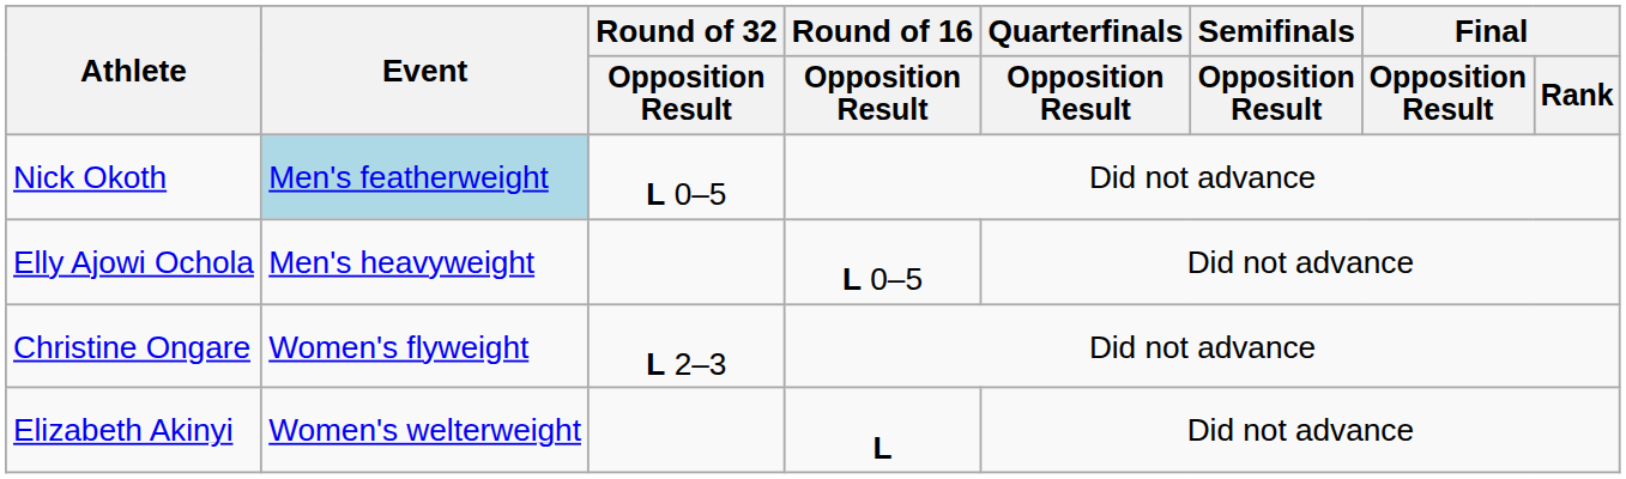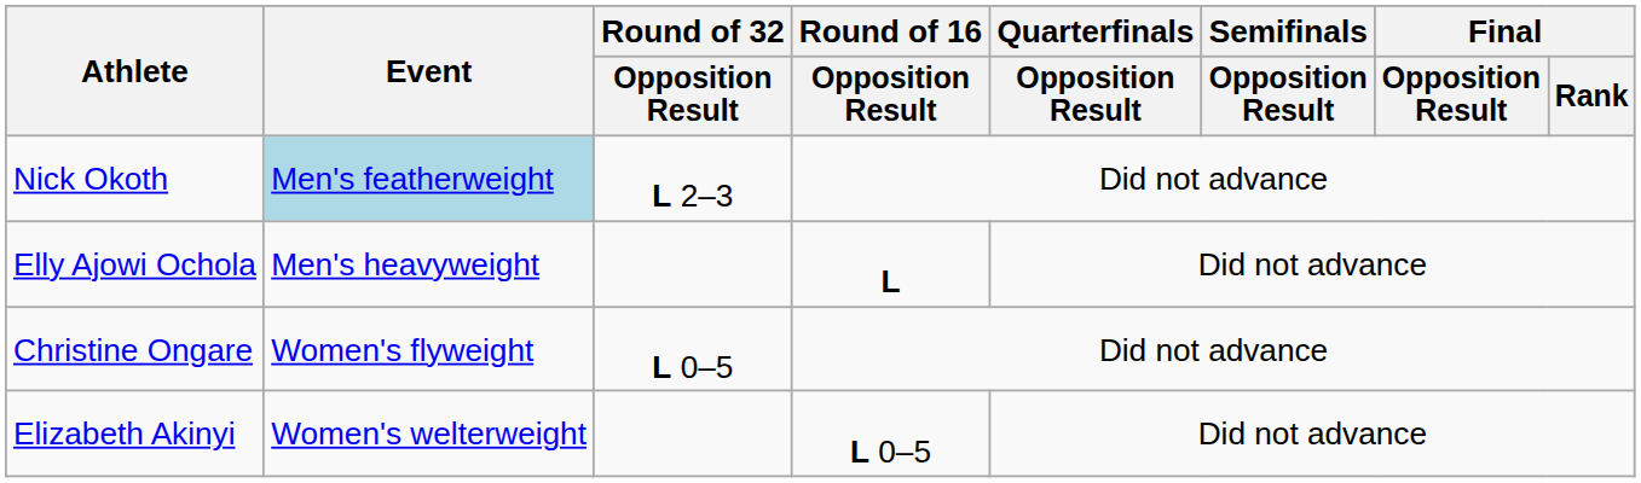Nick Okoth | Round of 32 / Opposition Result: L 0–5 -> L 2–3
Elly Ajowi Ochola | Round of 16 / Opposition Result: L 0–5 -> L
Christine Ongare | Round of 32 / Opposition Result: L 2–3 -> L 0–5
Elizabeth Akinyi | Round of 16 / Opposition Result: L -> L 0–5
